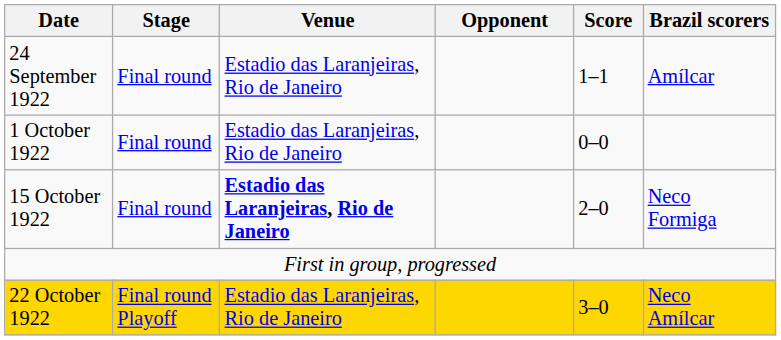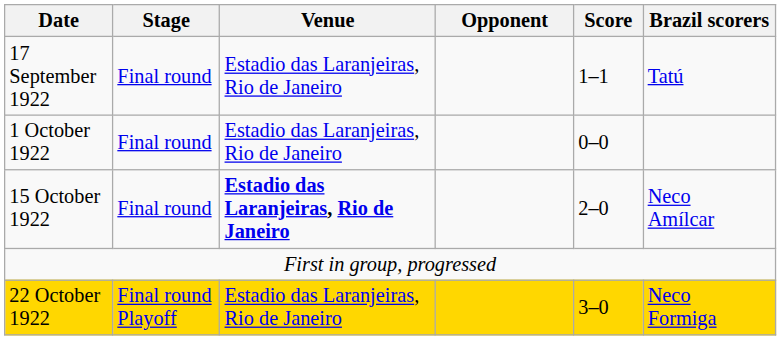+ row: 17 September 1922 | Final round | Estadio das Laranjeiras, Rio de Janeiro | 1–1 | Tatú
- row: 24 September 1922 | Final round | Estadio das Laranjeiras, Rio de Janeiro | 1–1 | Amílcar
15 October 1922 | Brazil scorers: Neco Formiga -> Neco Amílcar
22 October 1922 | Brazil scorers: Neco Amílcar -> Neco Formiga
